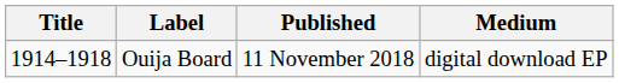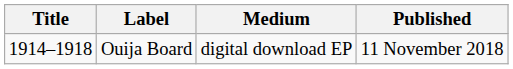columns swapped: Published <-> Medium
